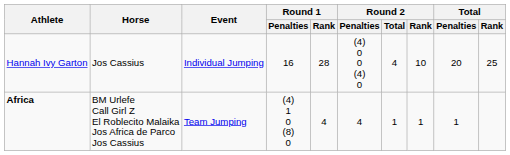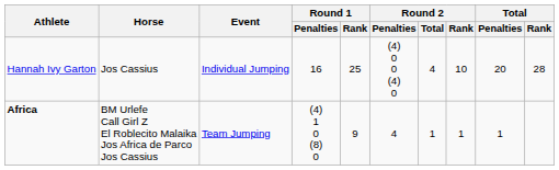Hannah Ivy Garton | Round 1 / Rank: 28 -> 25
Hannah Ivy Garton | Total / Rank: 25 -> 28
Africa | Round 1 / Rank: 4 -> 9
